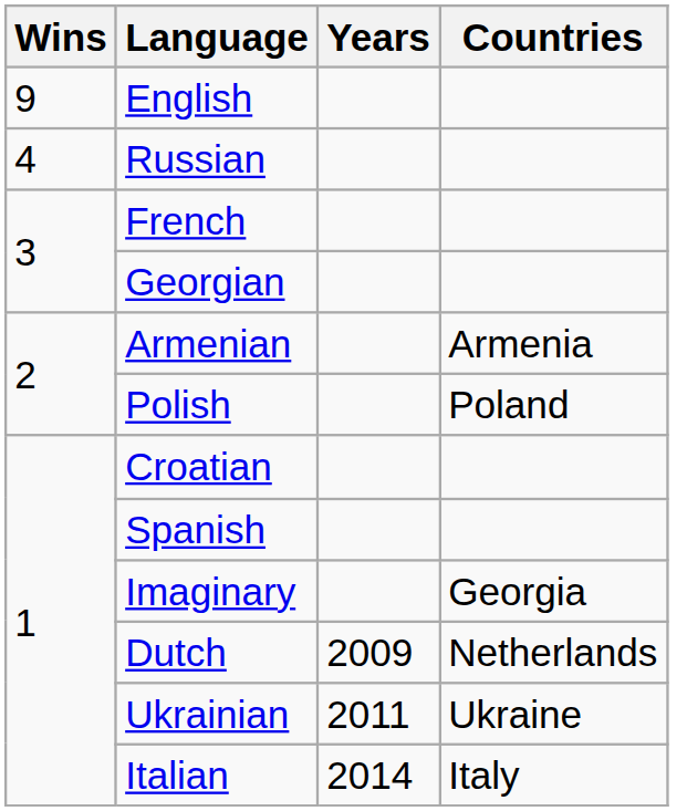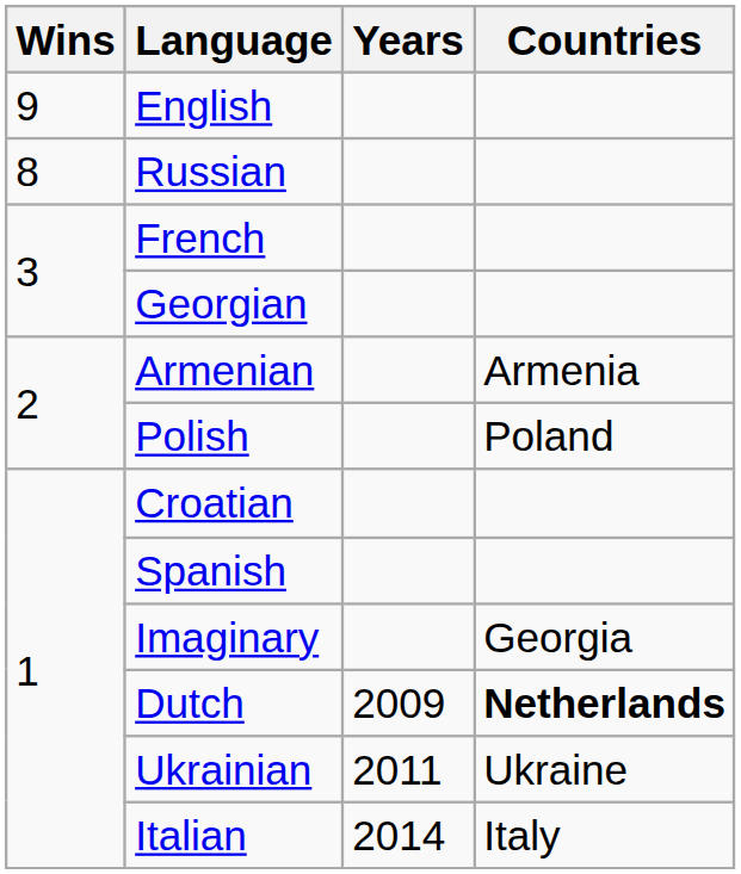Russian | Wins: 4 -> 8
Dutch | Countries: normal -> bold
